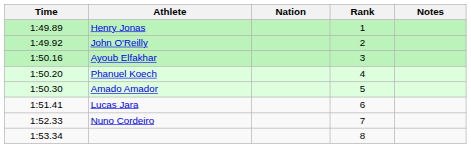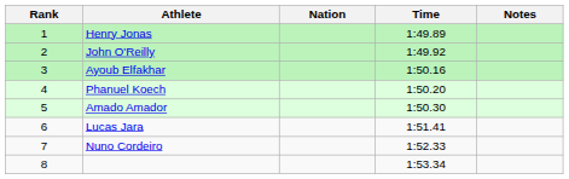columns swapped: Rank <-> Time
